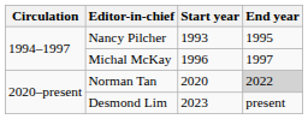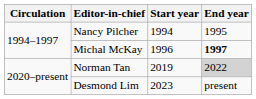Nancy Pilcher | Start year: 1993 -> 1994
Michal McKay | End year: normal -> bold
Norman Tan | Start year: 2020 -> 2019
